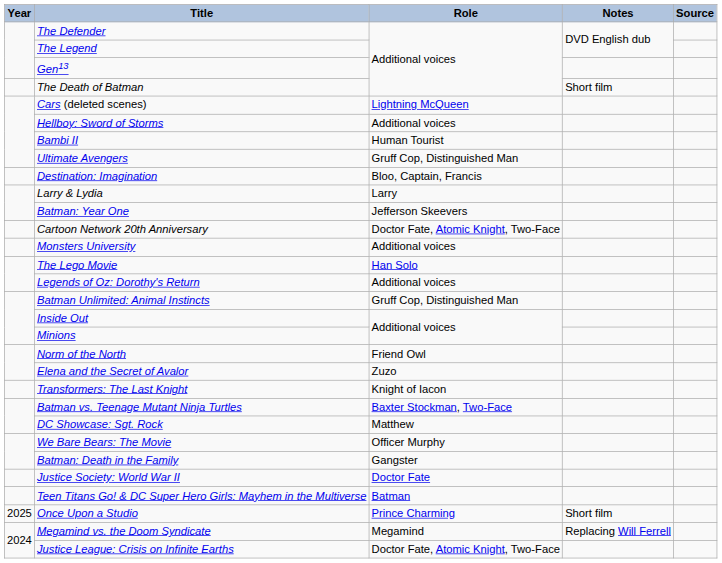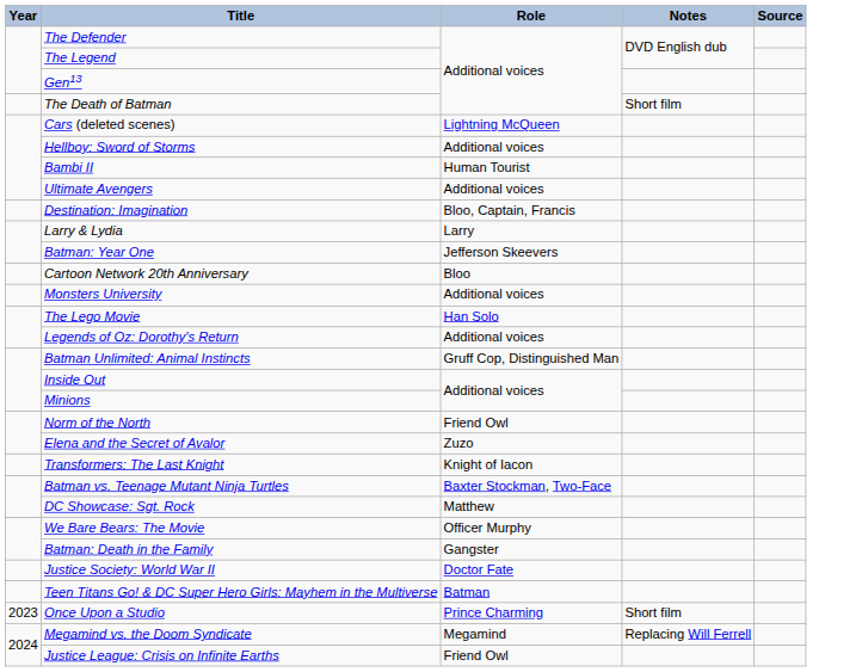Ultimate Avengers | Role: Gruff Cop, Distinguished Man -> Additional voices
Cartoon Network 20th Anniversary | Role: Doctor Fate, Atomic Knight, Two-Face -> Bloo
Once Upon a Studio | Year: 2025 -> 2023
Justice League: Crisis on Infinite Earths | Role: Doctor Fate, Atomic Knight, Two-Face -> Friend Owl
